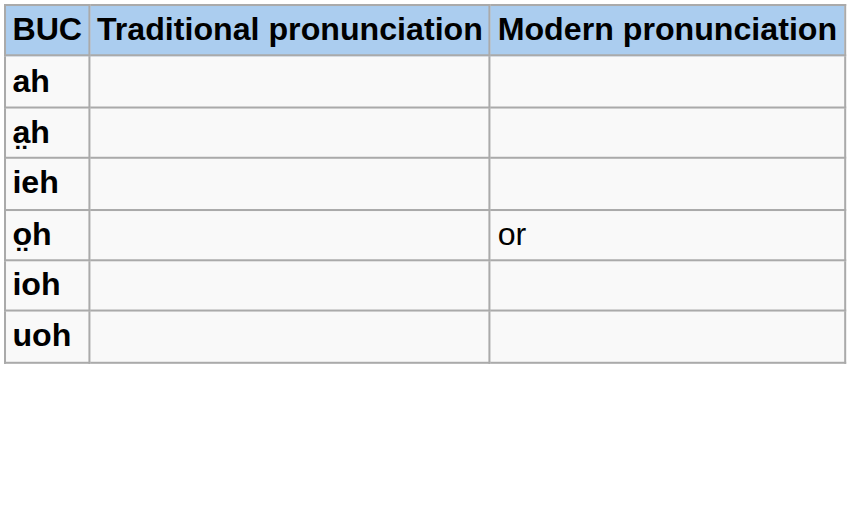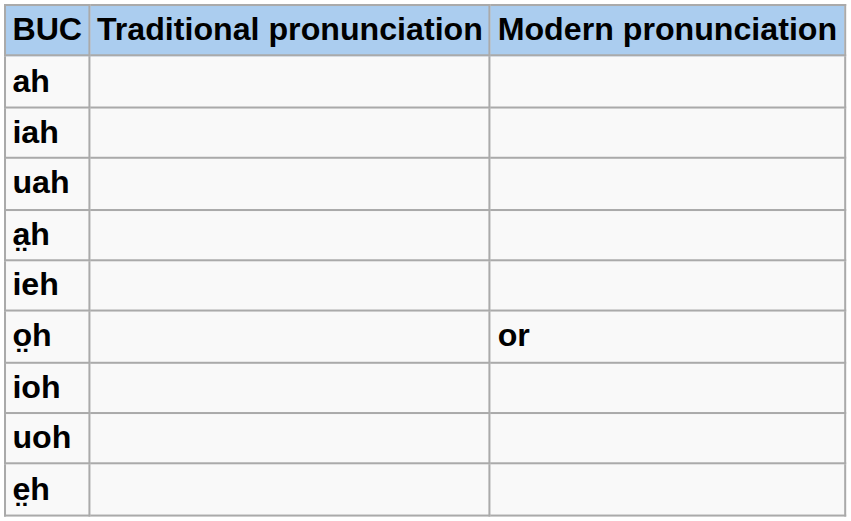+ row: iah
+ row: uah
o̤h | Modern pronunciation: normal -> bold
+ row: e̤h
